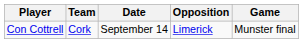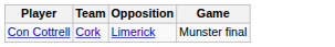- column: Date | September 14
